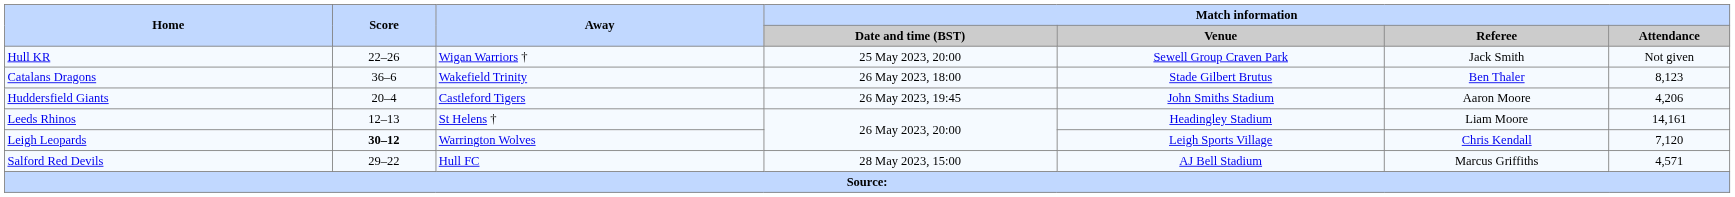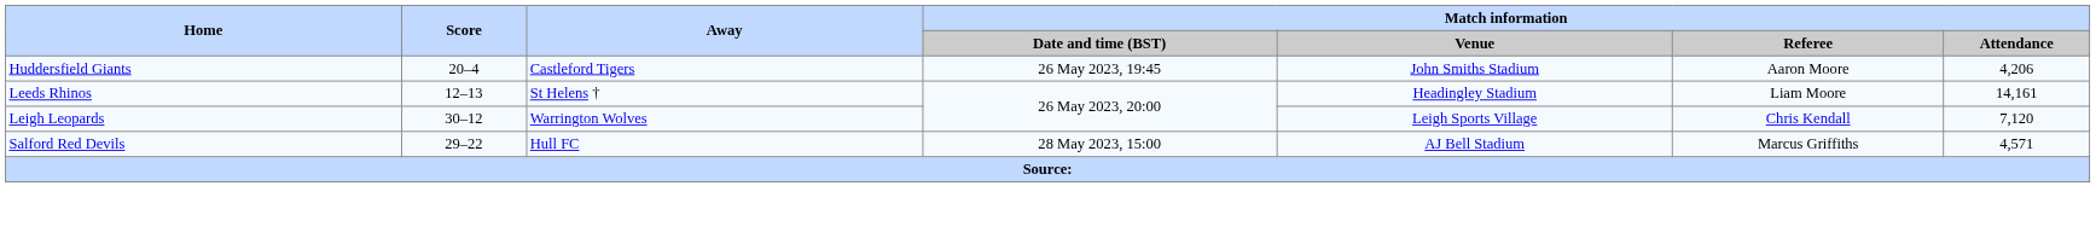- row: Hull KR | 22–26 | Wigan Warriors † | 25 May 2023, 20:00 | Sewell Group Craven Park | Jack Smith | Not given
- row: Catalans Dragons | 36–6 | Wakefield Trinity | 26 May 2023, 18:00 | Stade Gilbert Brutus | Ben Thaler | 8,123
Leigh Leopards | Score: bold -> normal
